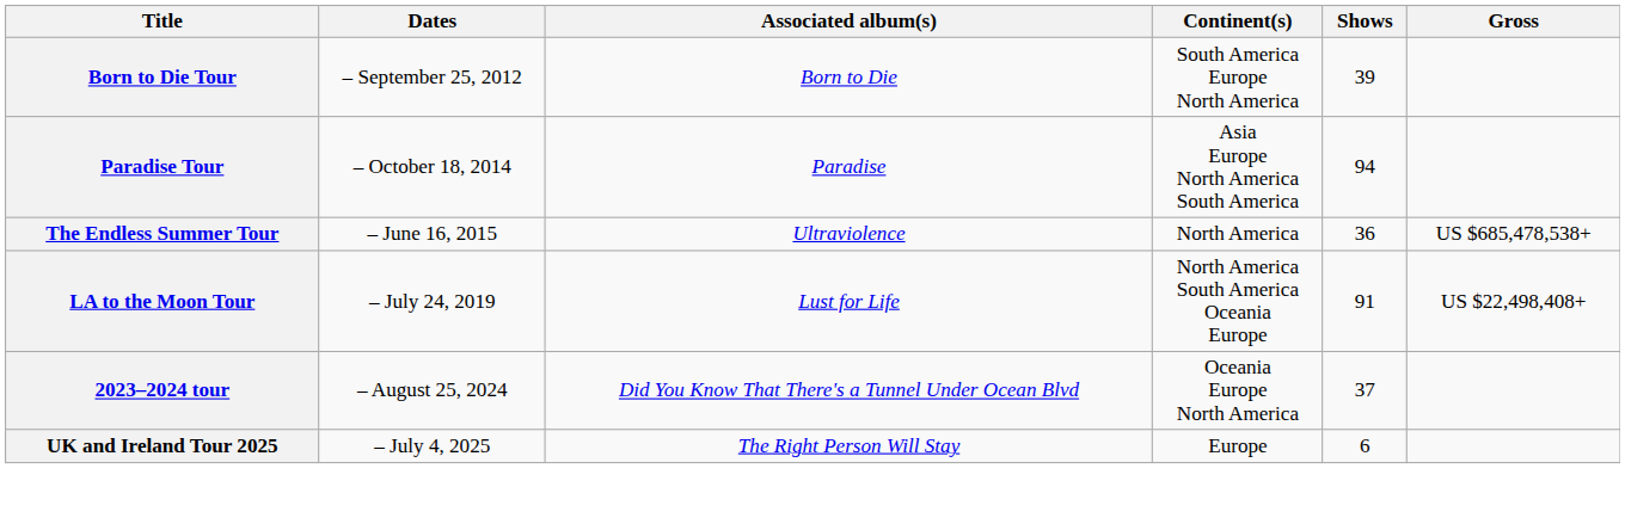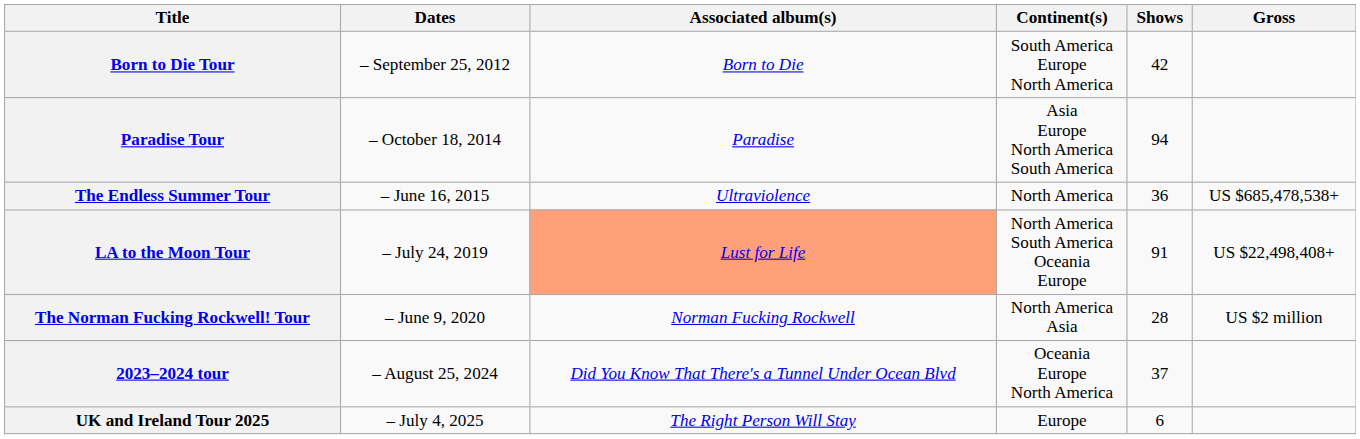Born to Die Tour | Shows: 39 -> 42
LA to the Moon Tour | Associated album(s): no background -> lightsalmon background
+ row: The Norman Fucking Rockwell! Tour | – June 9, 2020 | Norman Fucking Rockwell | North America Asia | 28 | US $2 million
